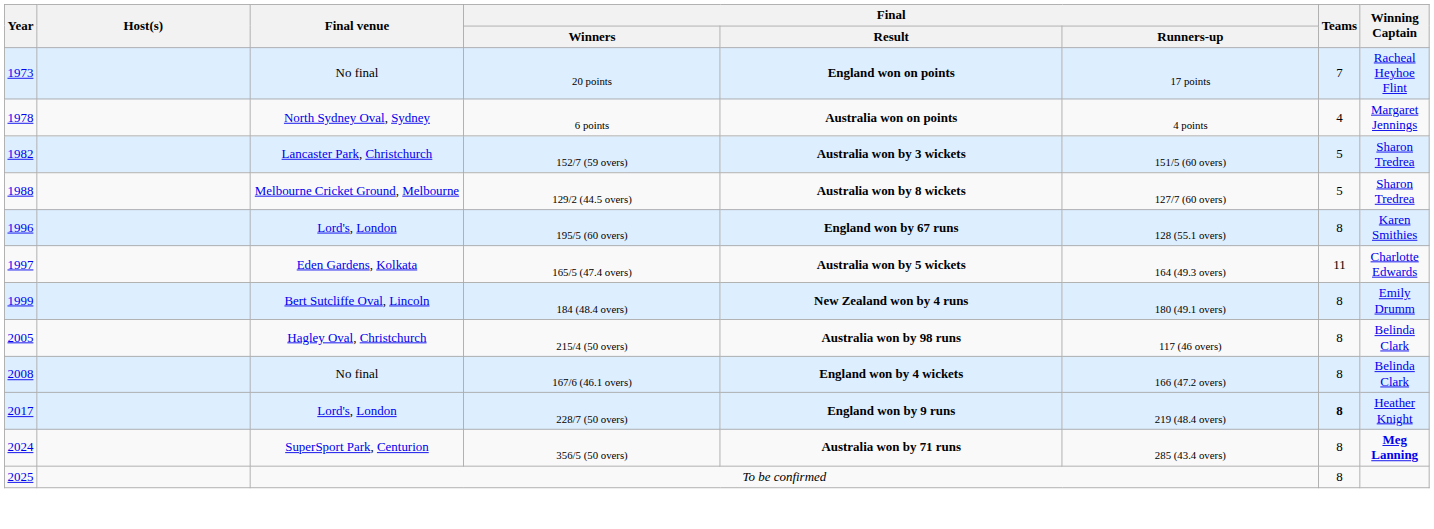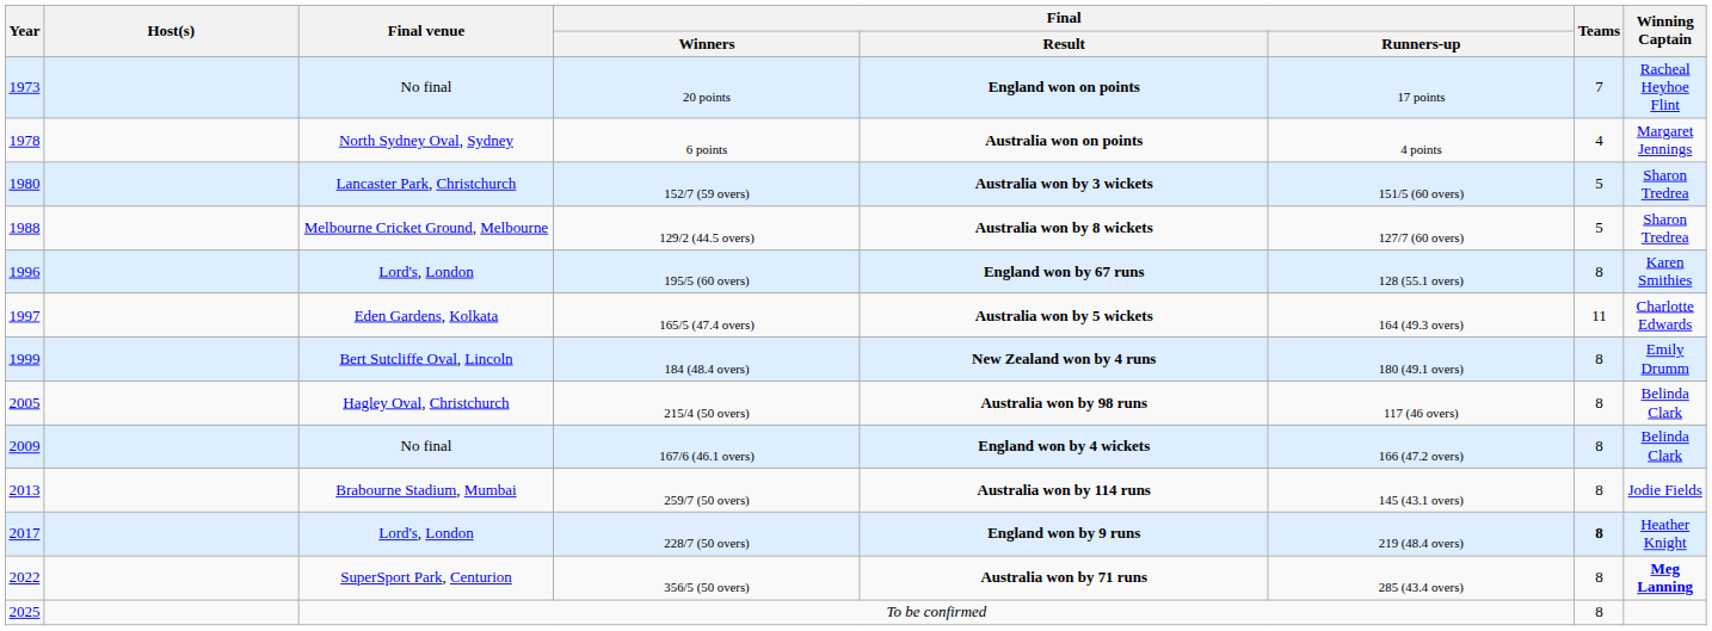152/7 (59 overs) | Year: 1982 -> 1980
167/6 (46.1 overs) | Year: 2008 -> 2009
+ row: 2013 | Brabourne Stadium, Mumbai | 259/7 (50 overs) | Australia won by 114 runs | 145 (43.1 overs) | 8 | Jodie Fields
356/5 (50 overs) | Year: 2024 -> 2022
